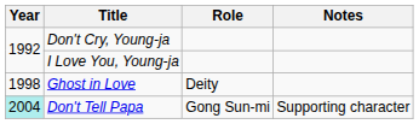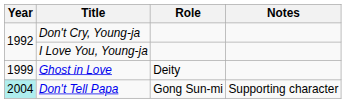Ghost in Love | Year: 1998 -> 1999
